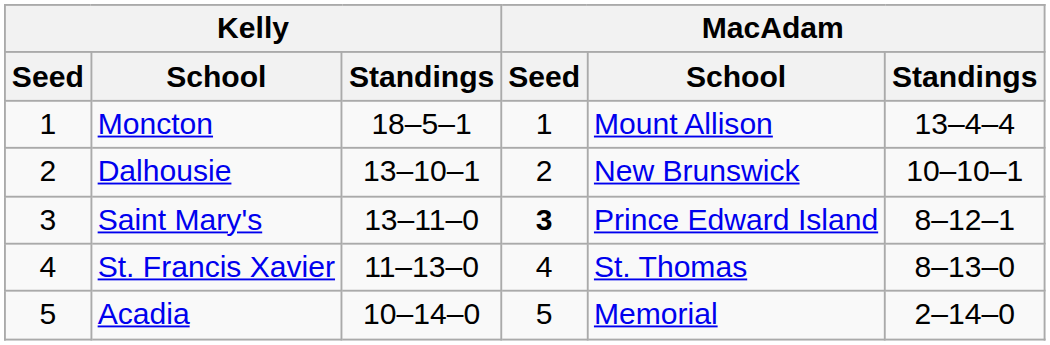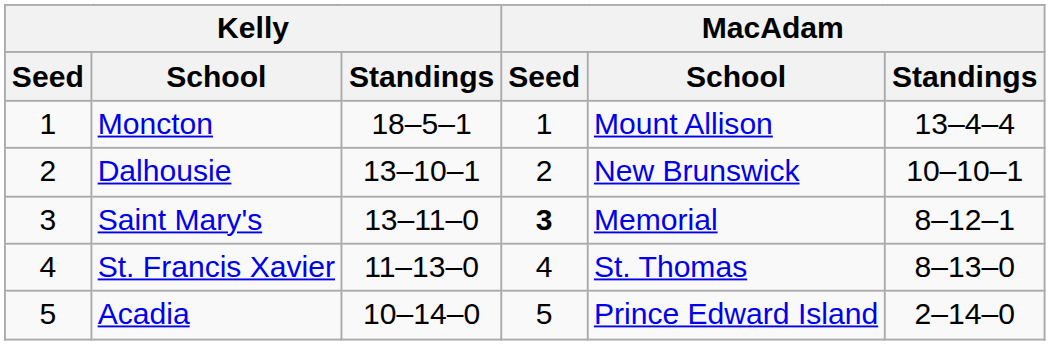Saint Mary's | MacAdam / School: Prince Edward Island -> Memorial
Acadia | MacAdam / School: Memorial -> Prince Edward Island
